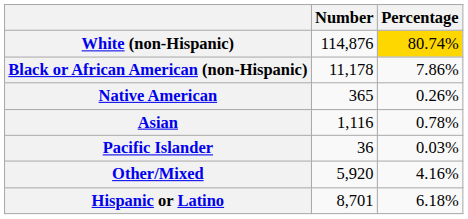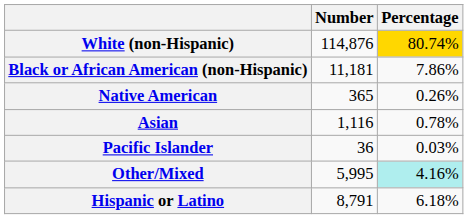Black or African American (non-Hispanic) | Number: 11,178 -> 11,181
Other/Mixed | Number: 5,920 -> 5,995
Other/Mixed | Percentage: no background -> paleturquoise background
Hispanic or Latino | Number: 8,701 -> 8,791
